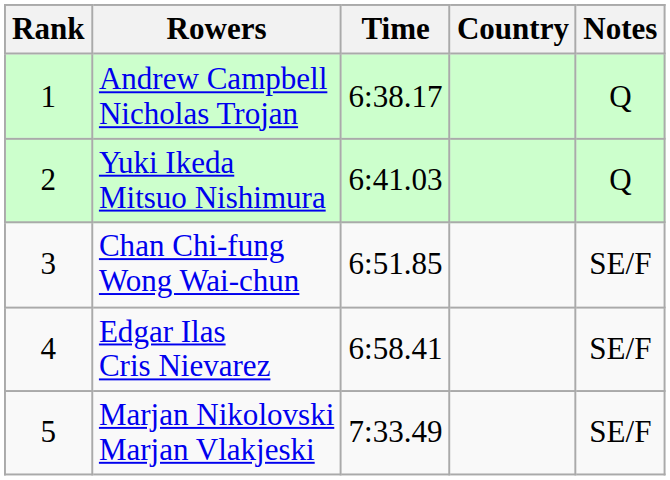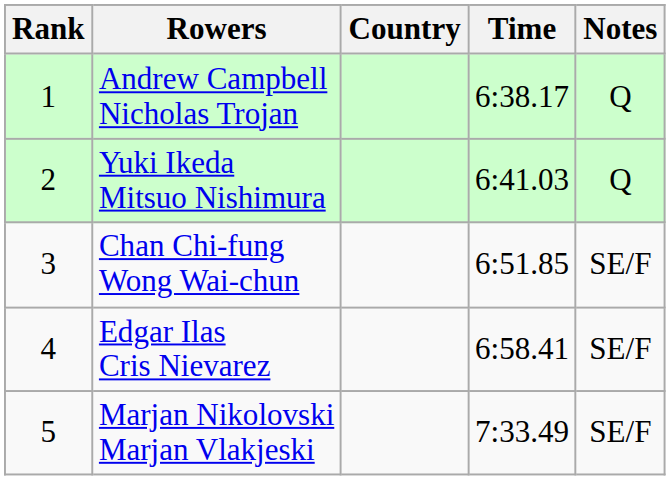columns swapped: Country <-> Time
